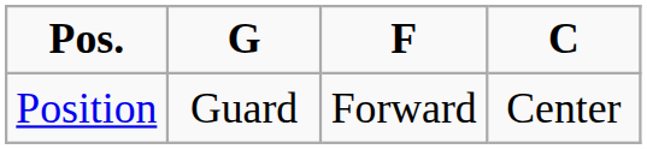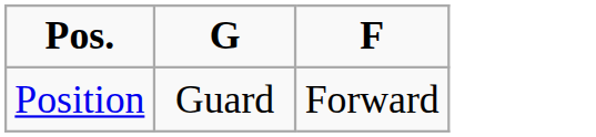- column: C | Center
